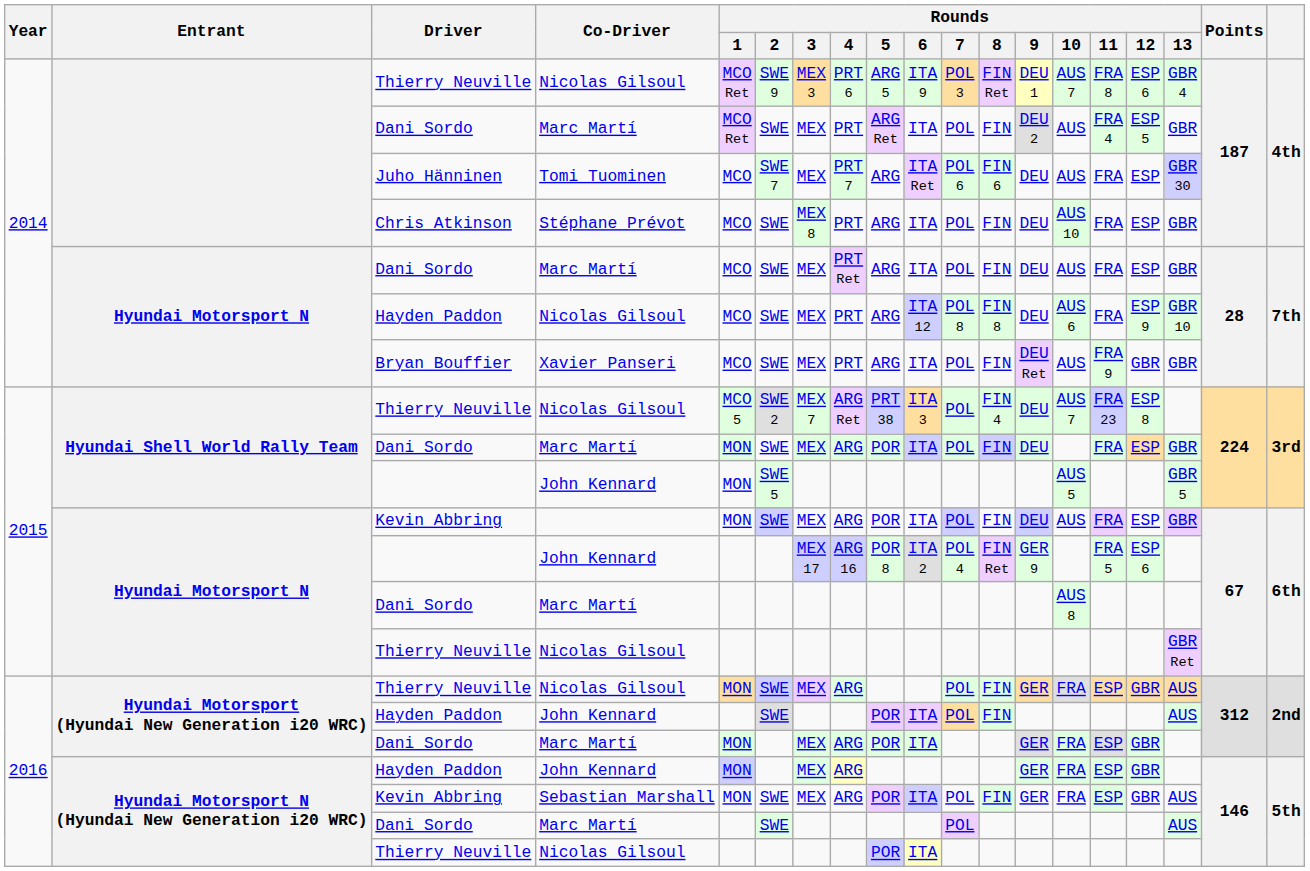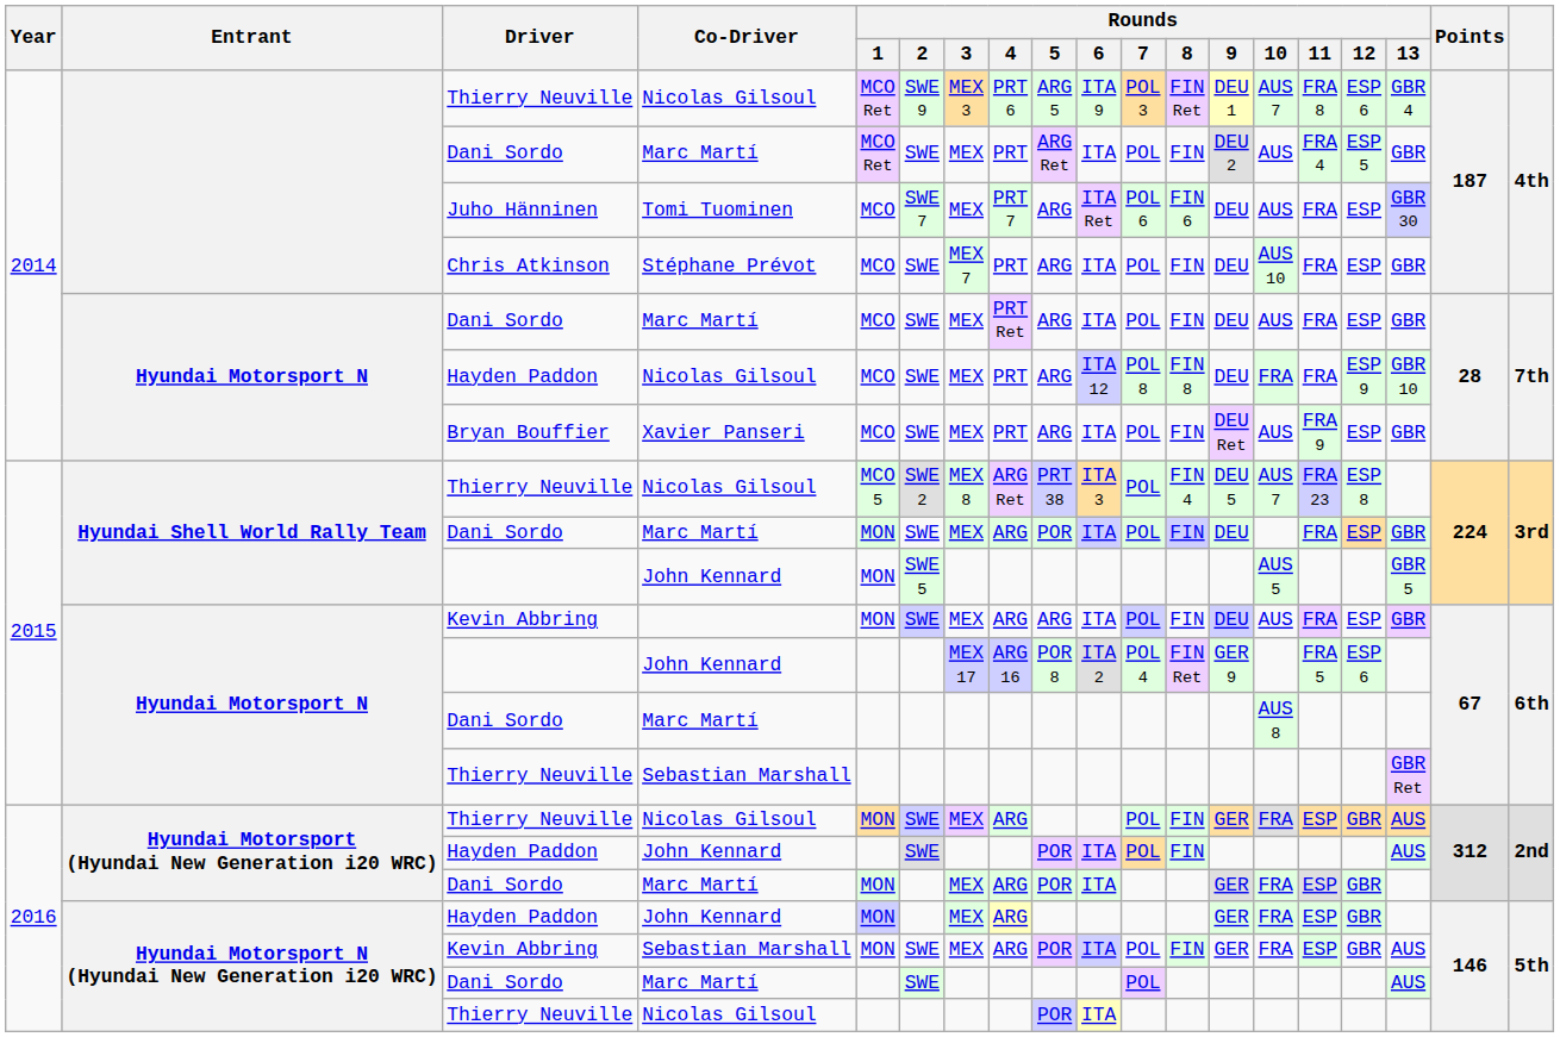Chris Atkinson | Rounds / 3: MEX 8 -> MEX 7
Hyundai Motorsport N / Hayden Paddon | Rounds / 10: AUS 6 -> FRA
Bryan Bouffier | Rounds / 12: GBR -> ESP
Hyundai Shell World Rally Team / Thierry Neuville | Rounds / 3: MEX 7 -> MEX 8
Hyundai Shell World Rally Team / Thierry Neuville | Rounds / 9: DEU -> DEU 5
Hyundai Motorsport N / Kevin Abbring | Rounds / 5: POR -> ARG
Hyundai Motorsport N / Thierry Neuville | Co-Driver: Nicolas Gilsoul -> Sebastian Marshall
